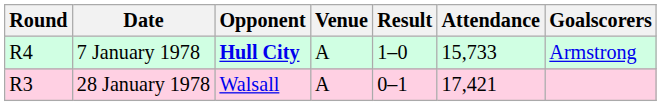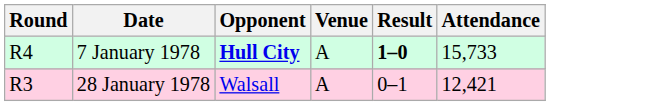- column: Goalscorers | Armstrong
7 January 1978 | Result: normal -> bold
28 January 1978 | Attendance: 17,421 -> 12,421
